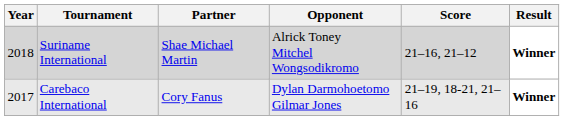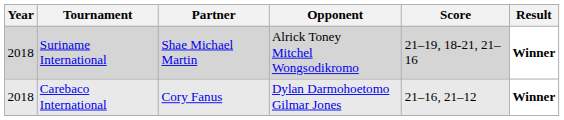Suriname International | Score: 21–16, 21–12 -> 21–19, 18-21, 21–16
Carebaco International | Year: 2017 -> 2018
Carebaco International | Score: 21–19, 18-21, 21–16 -> 21–16, 21–12
